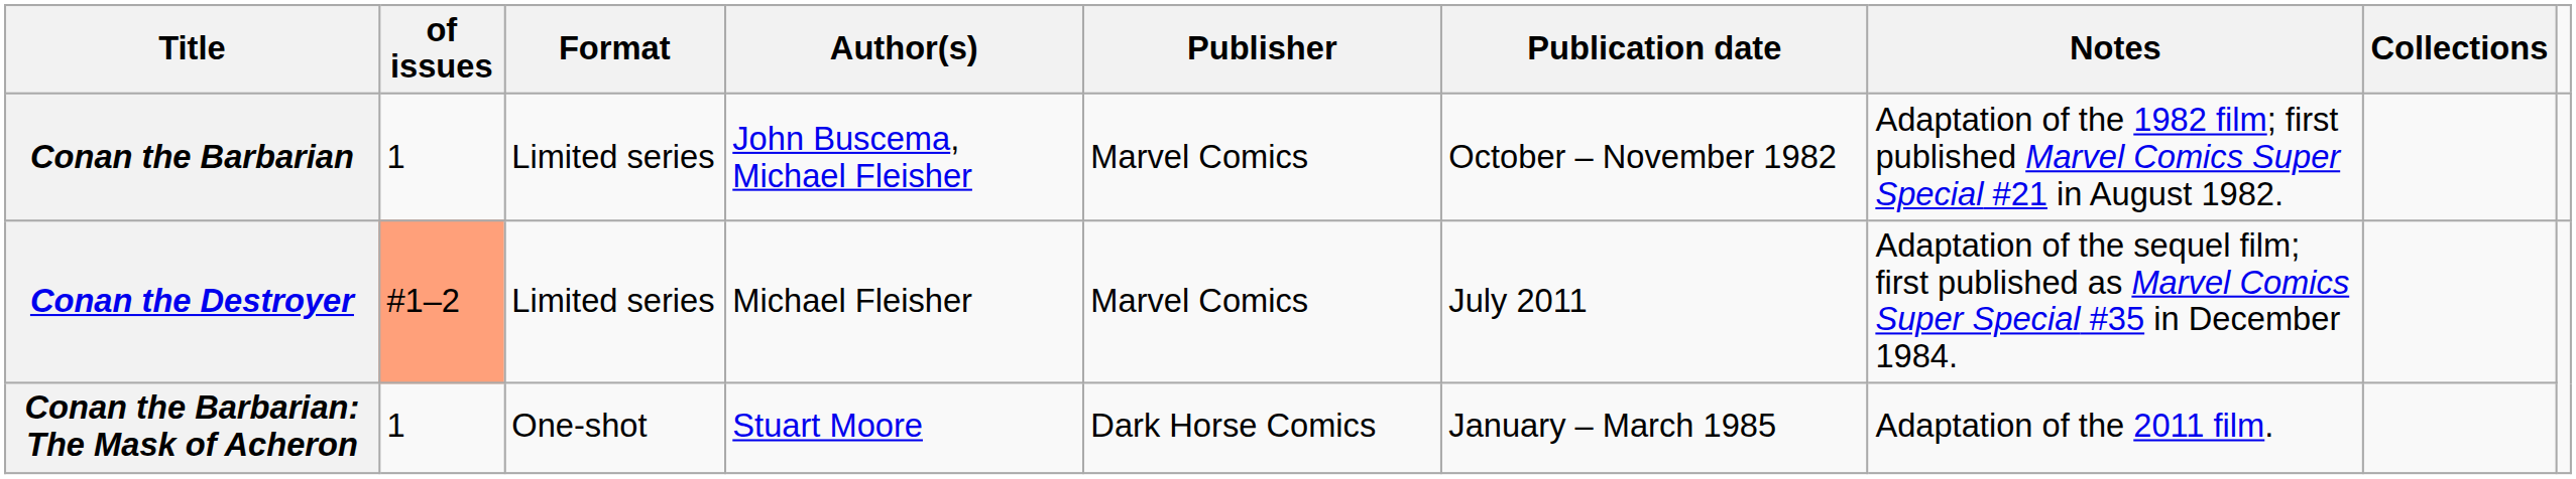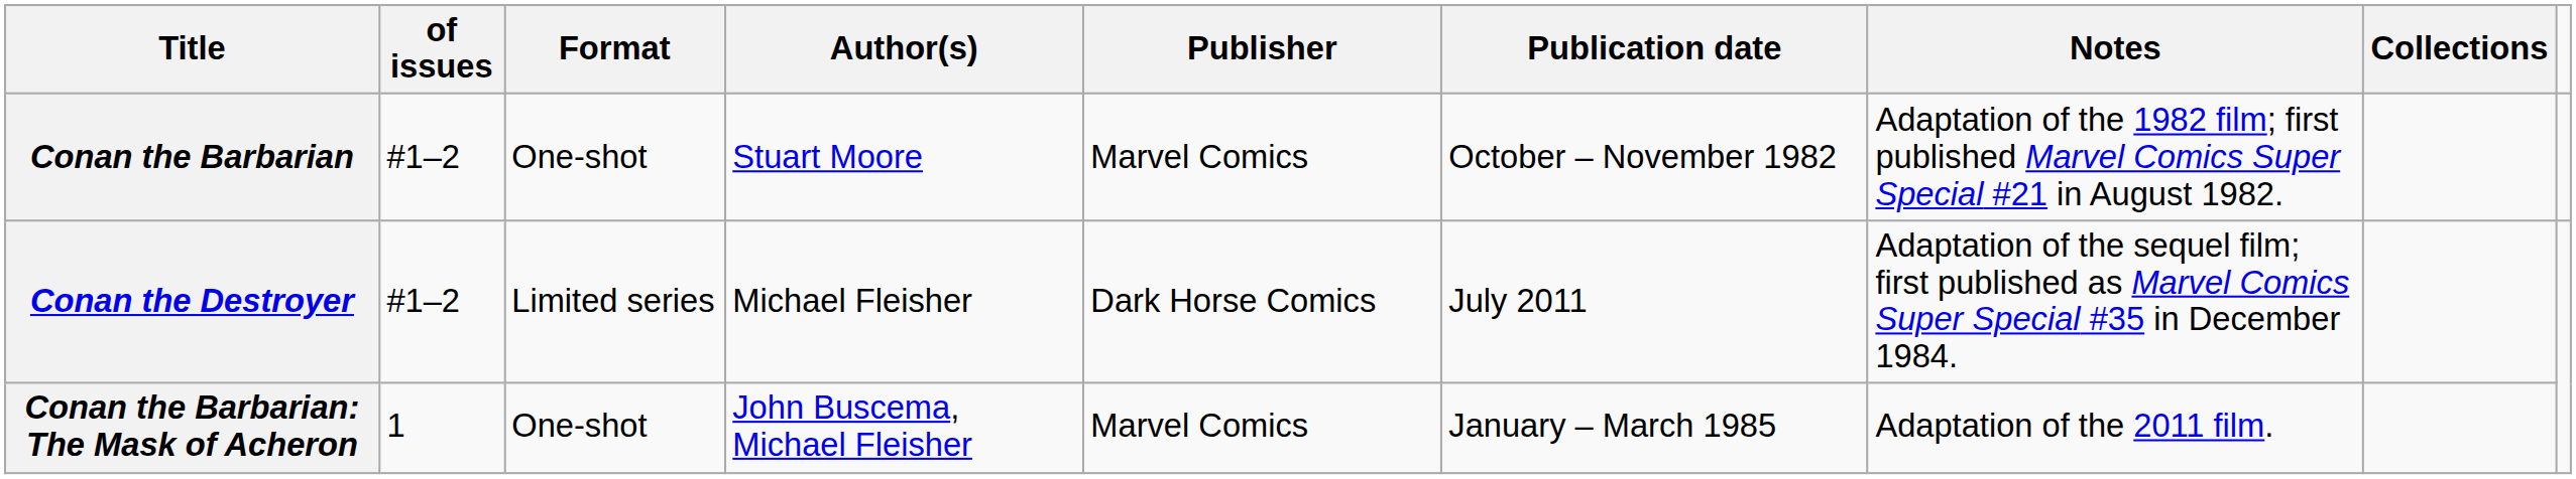Conan the Barbarian | of issues: 1 -> #1–2
Conan the Barbarian | Format: Limited series -> One-shot
Conan the Barbarian | Author(s): John Buscema, Michael Fleisher -> Stuart Moore
Conan the Destroyer | of issues: lightsalmon background -> no background
Conan the Destroyer | Publisher: Marvel Comics -> Dark Horse Comics
Conan the Barbarian: The Mask of Acheron | Author(s): Stuart Moore -> John Buscema, Michael Fleisher
Conan the Barbarian: The Mask of Acheron | Publisher: Dark Horse Comics -> Marvel Comics
